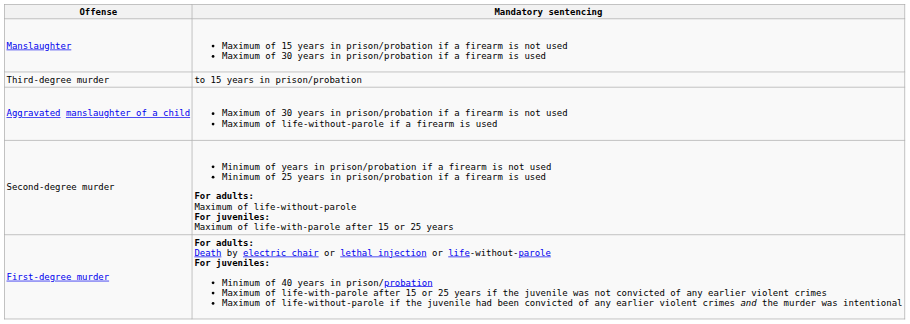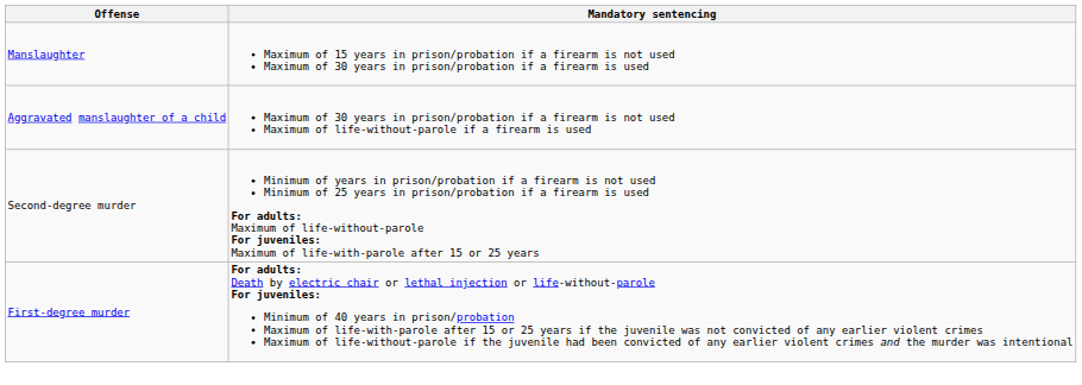- row: Third-degree murder | to 15 years in prison/probation
